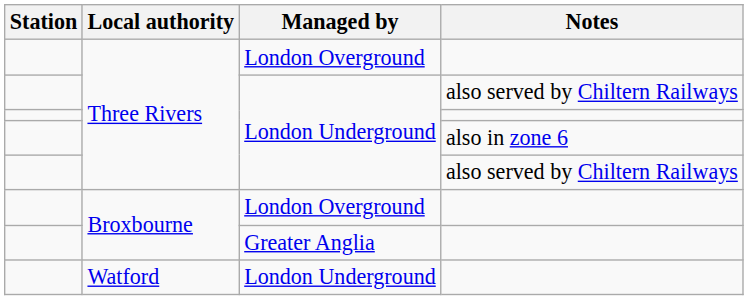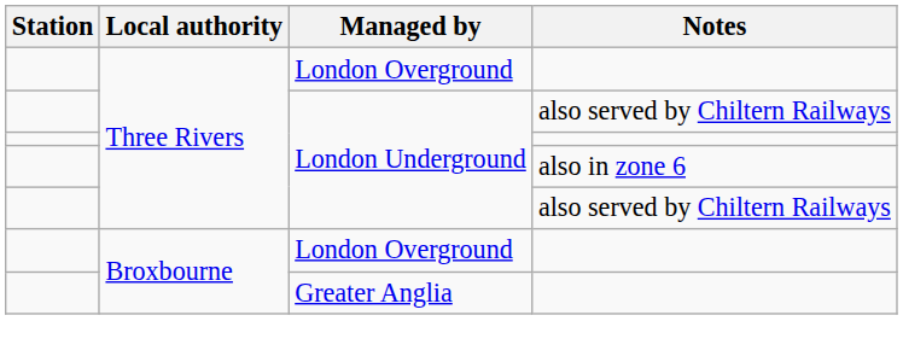- row: Watford | London Underground
